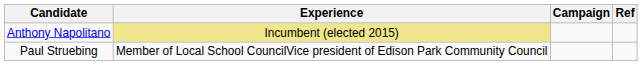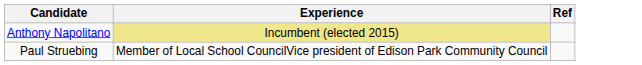- column: Campaign
